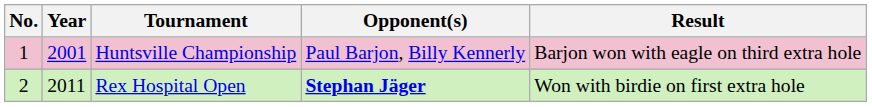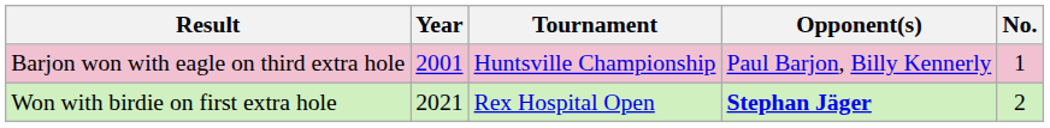columns swapped: No. <-> Result
Rex Hospital Open | Year: 2011 -> 2021
